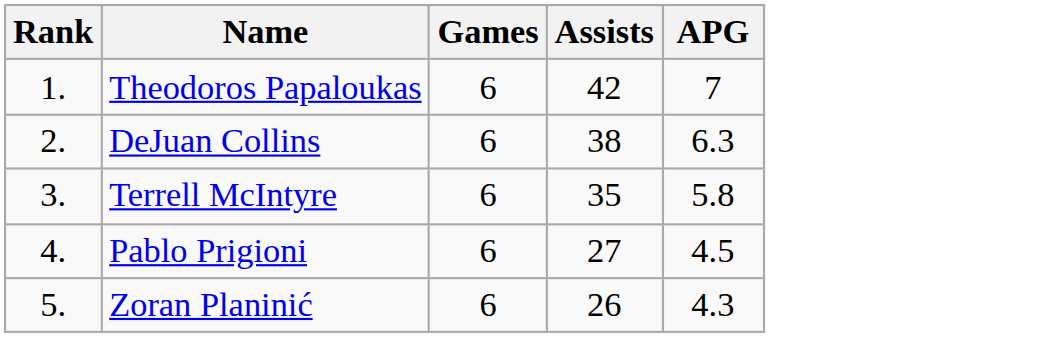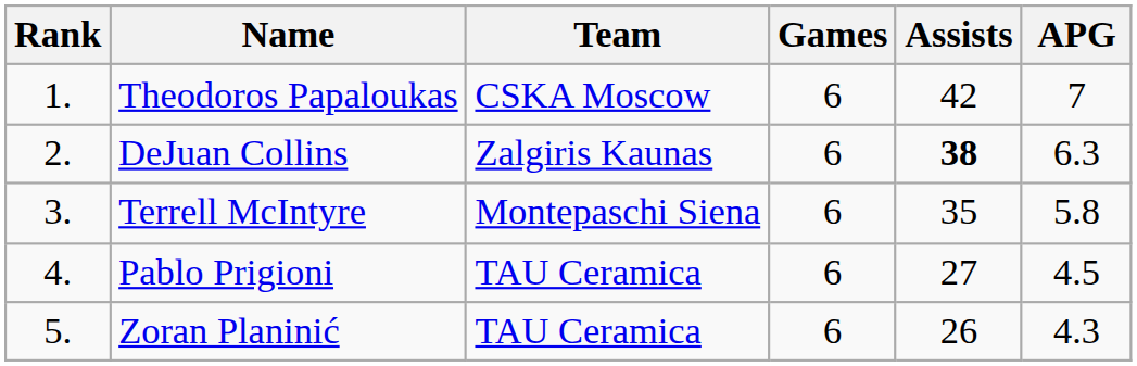+ column: Team | CSKA Moscow | Zalgiris Kaunas | Montepaschi Siena | TAU Ceramica | TAU Ceramica
DeJuan Collins | Assists: normal -> bold
